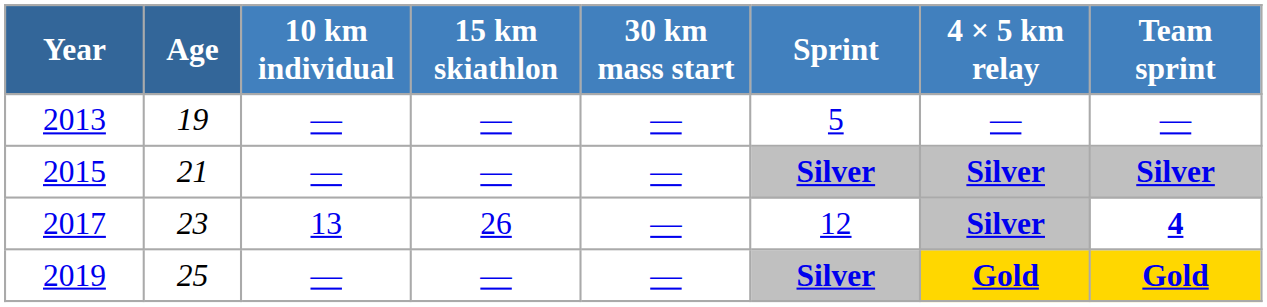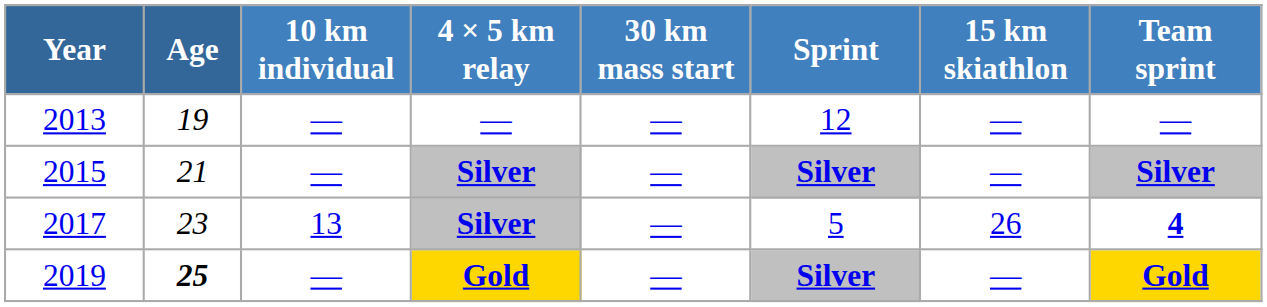columns swapped: 15 km skiathlon <-> 4 × 5 km relay
2013 | Sprint: 5 -> 12
2017 | Sprint: 12 -> 5
2019 | Age: normal -> bold
